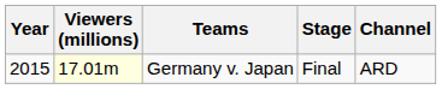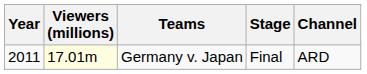Germany v. Japan | Year: 2015 -> 2011
